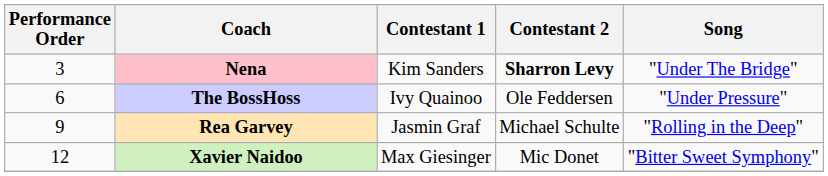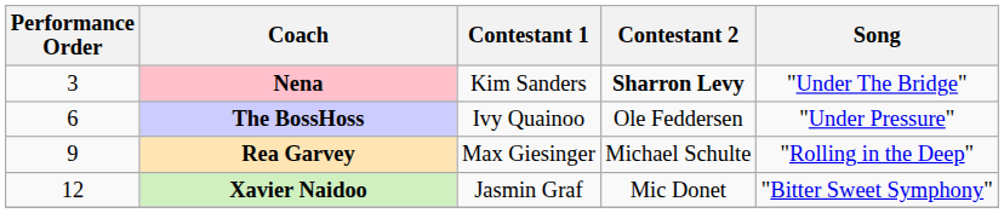Rea Garvey | Contestant 1: Jasmin Graf -> Max Giesinger
Xavier Naidoo | Contestant 1: Max Giesinger -> Jasmin Graf
